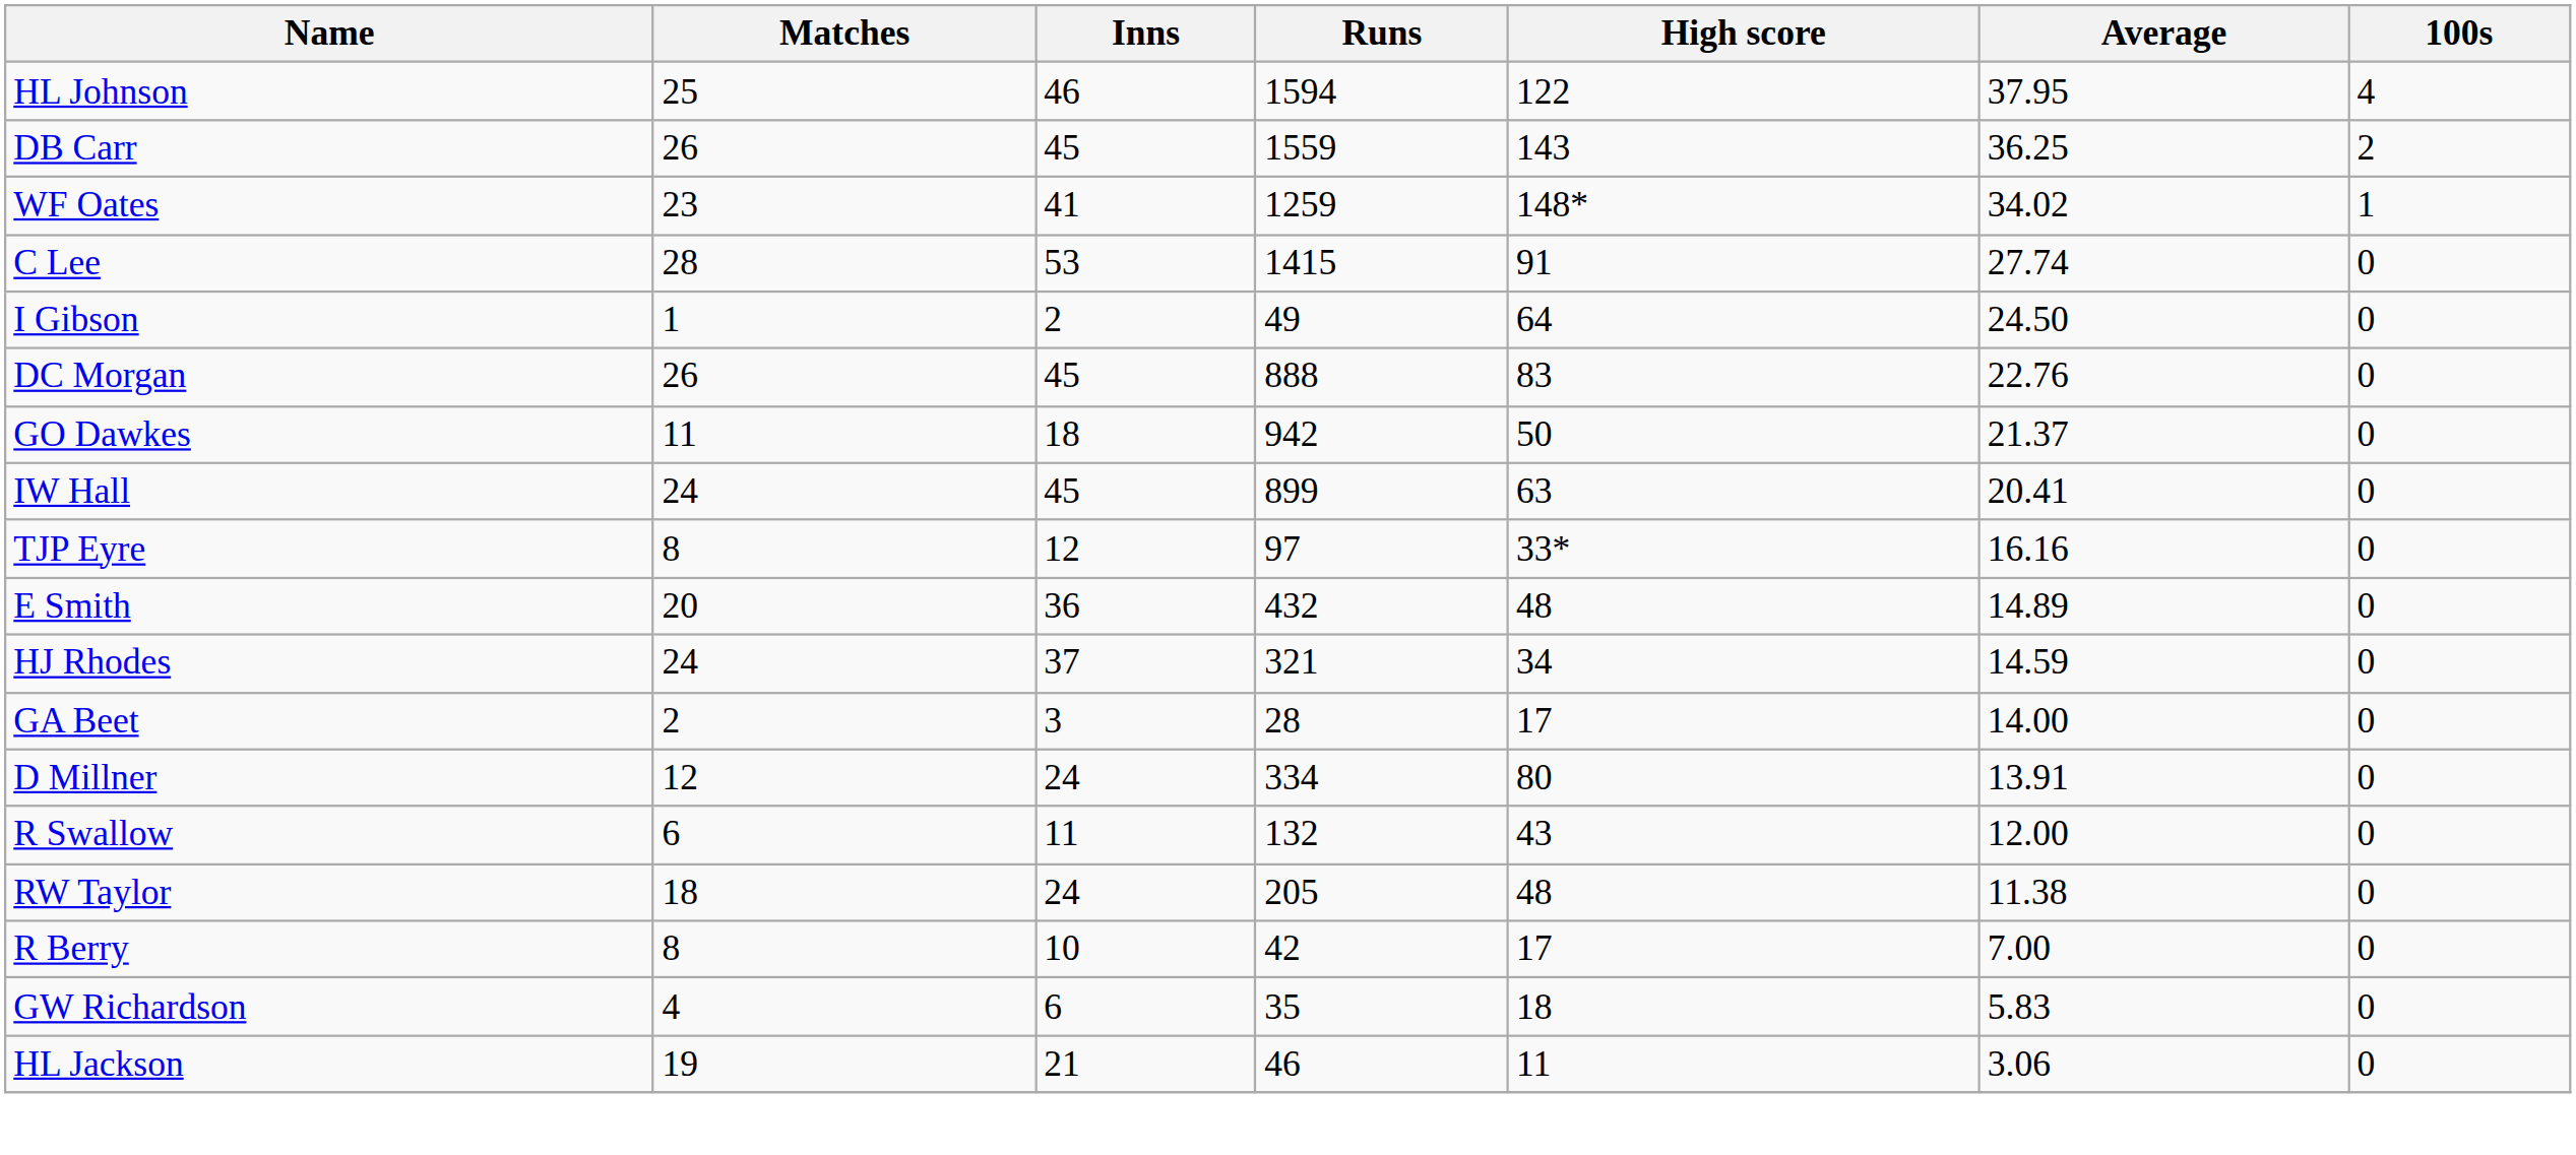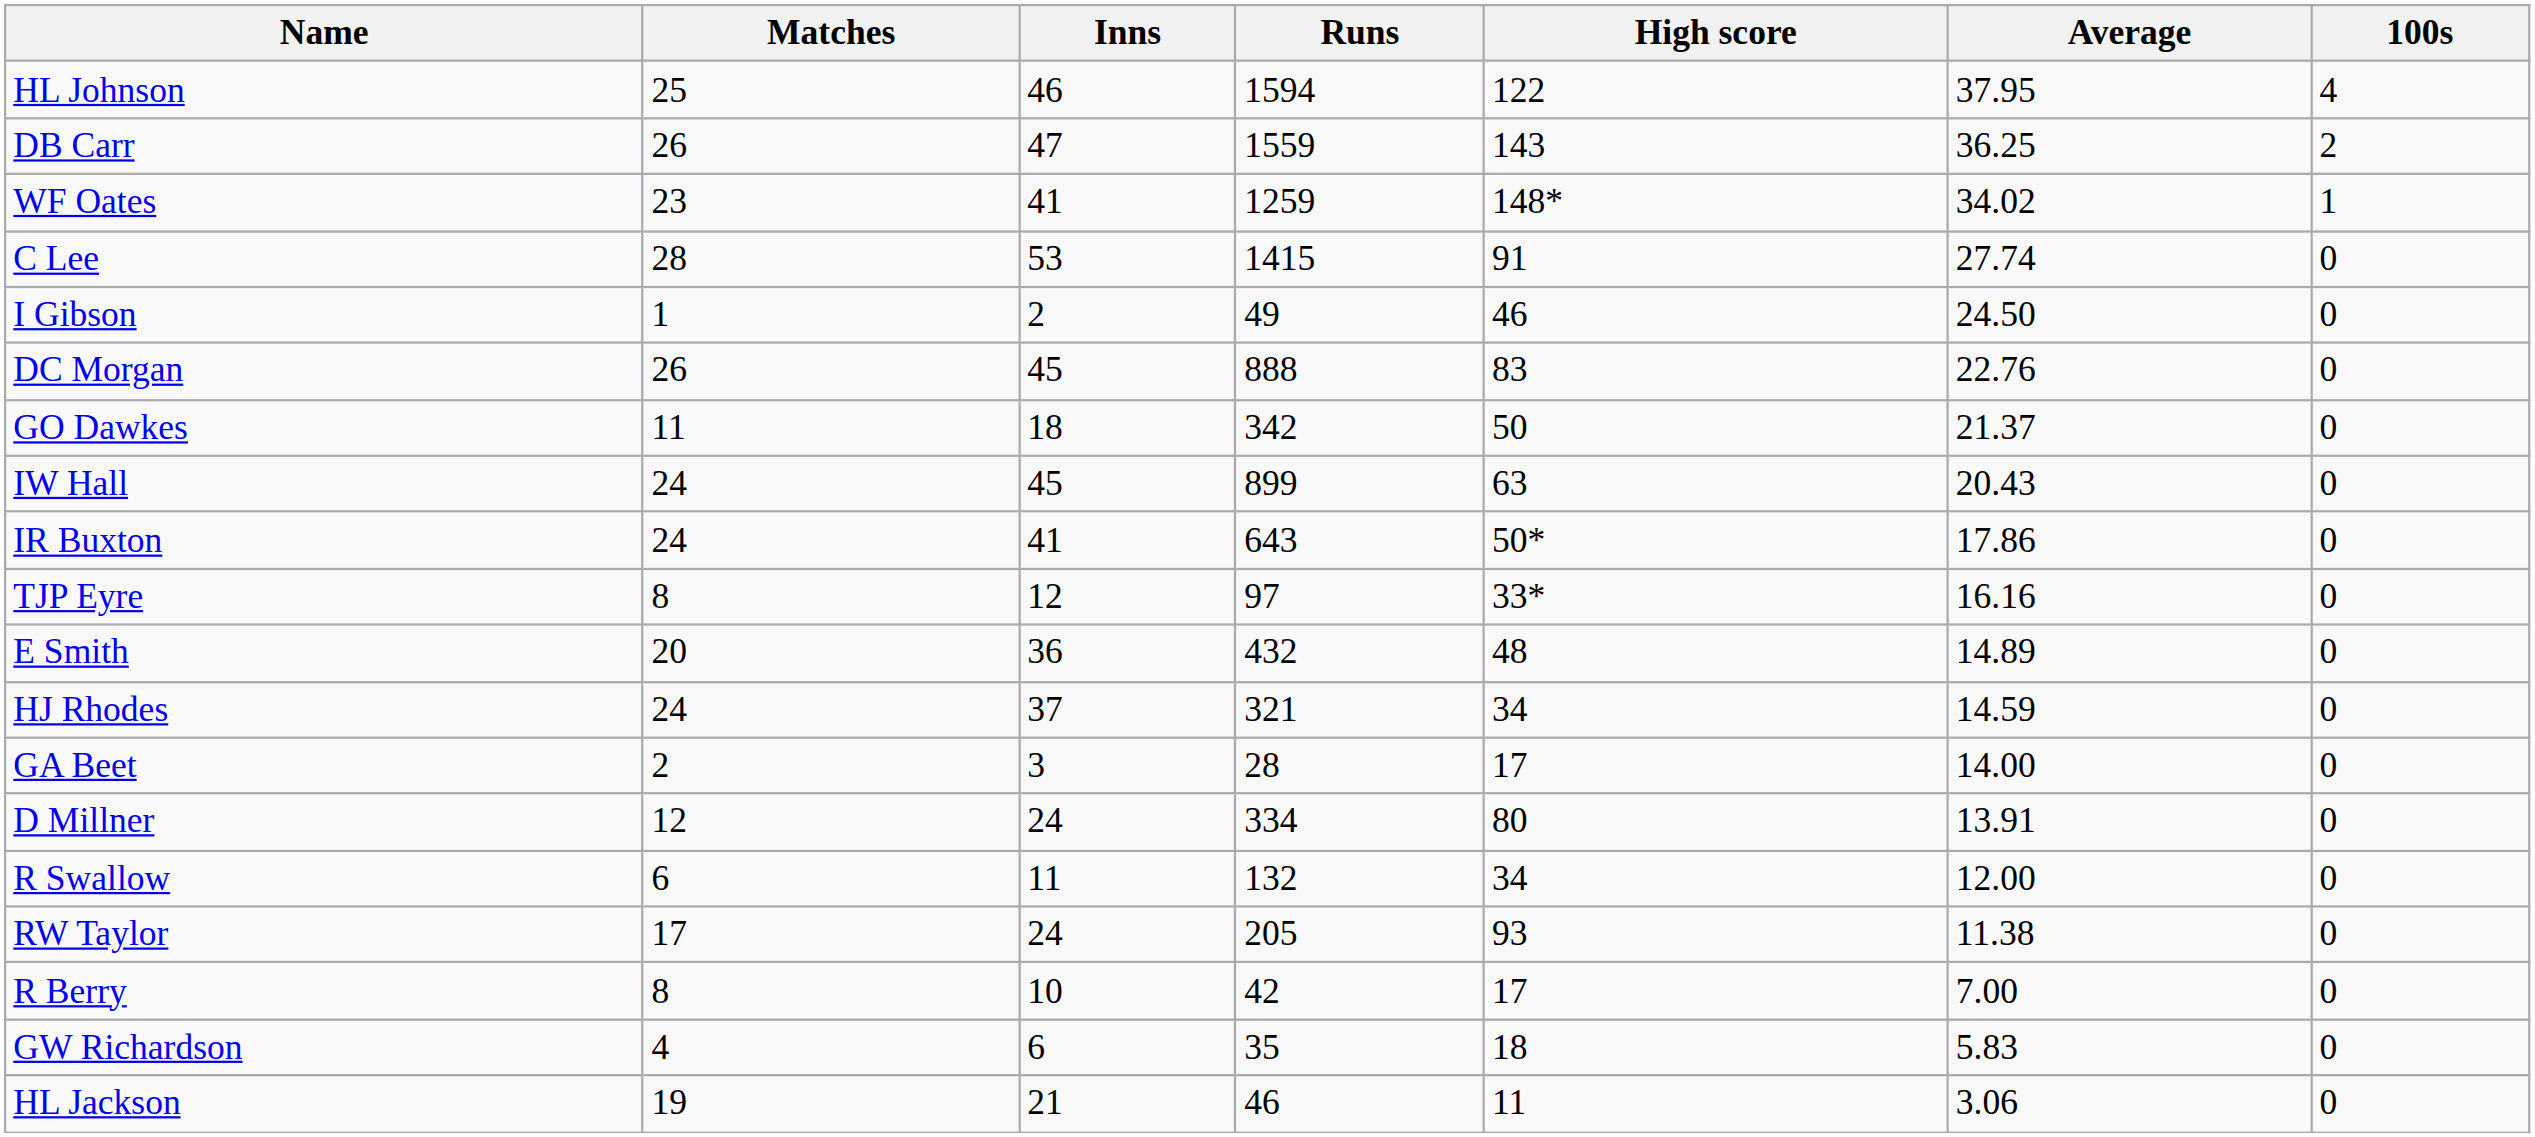DB Carr | Inns: 45 -> 47
I Gibson | High score: 64 -> 46
GO Dawkes | Runs: 942 -> 342
IW Hall | Average: 20.41 -> 20.43
+ row: IR Buxton | 24 | 41 | 643 | 50* | 17.86 | 0
R Swallow | High score: 43 -> 34
RW Taylor | Matches: 18 -> 17
RW Taylor | High score: 48 -> 93
